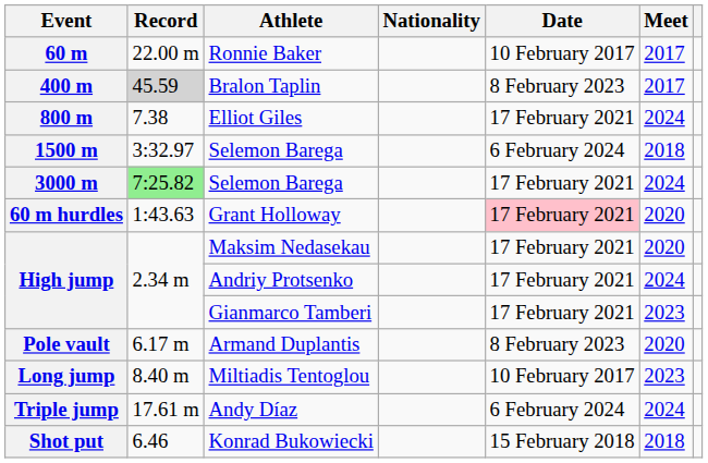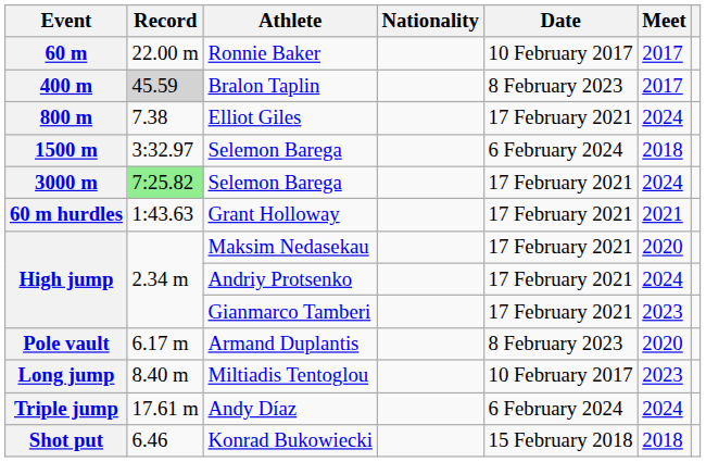Grant Holloway | Date: pink background -> no background
Grant Holloway | Meet: 2020 -> 2021
